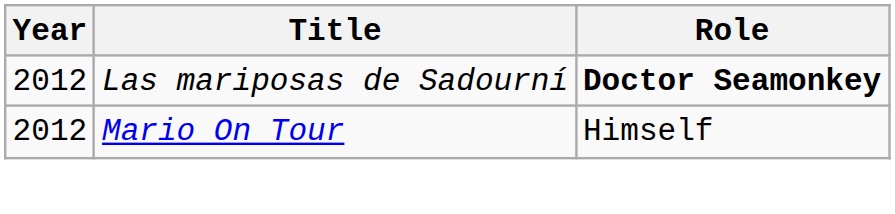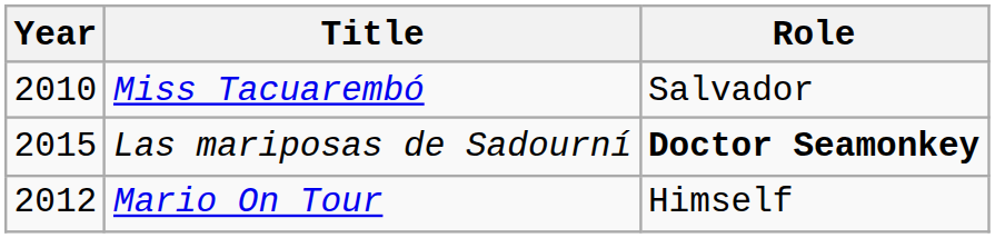+ row: 2010 | Miss Tacuarembó | Salvador
Las mariposas de Sadourní | Year: 2012 -> 2015
